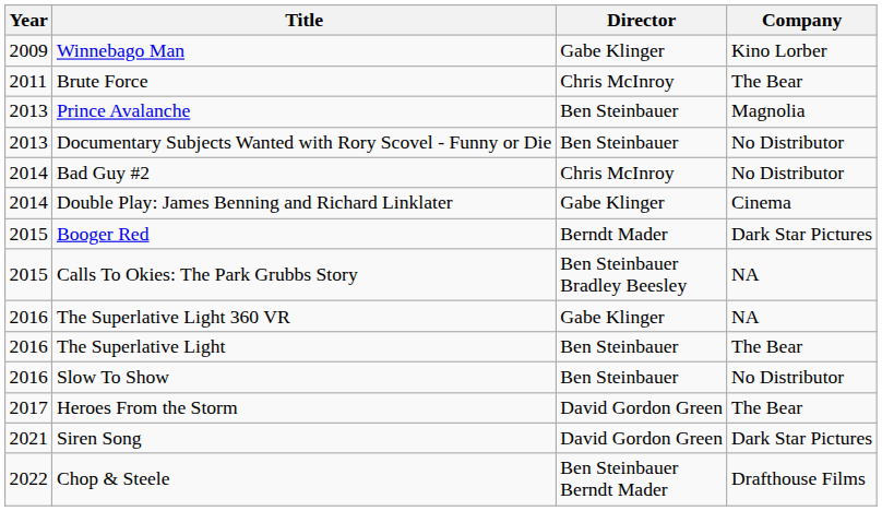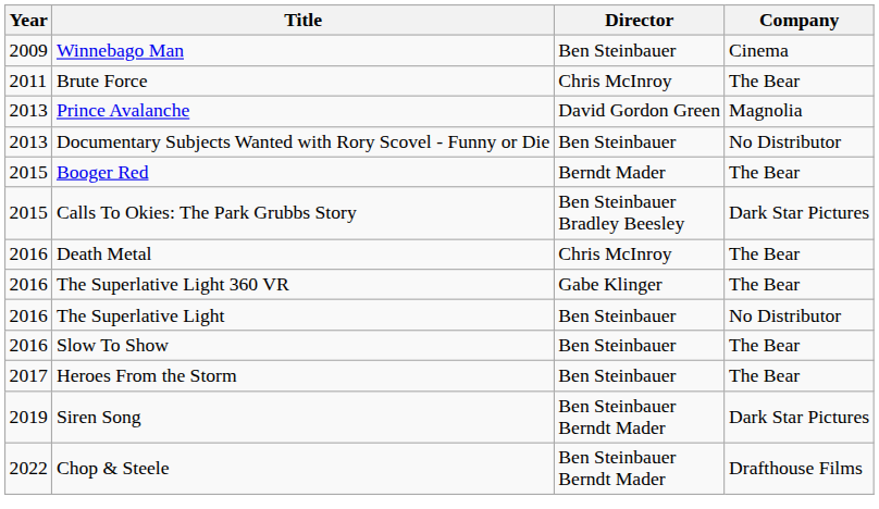Winnebago Man | Director: Gabe Klinger -> Ben Steinbauer
Winnebago Man | Company: Kino Lorber -> Cinema
Prince Avalanche | Director: Ben Steinbauer -> David Gordon Green
- row: 2014 | Bad Guy #2 | Chris McInroy | No Distributor
- row: 2014 | Double Play: James Benning and Richard Linklater | Gabe Klinger | Cinema
Booger Red | Company: Dark Star Pictures -> The Bear
Calls To Okies: The Park Grubbs Story | Company: NA -> Dark Star Pictures
+ row: 2016 | Death Metal | Chris McInroy | The Bear
The Superlative Light 360 VR | Company: NA -> The Bear
The Superlative Light | Company: The Bear -> No Distributor
Slow To Show | Company: No Distributor -> The Bear
Heroes From the Storm | Director: David Gordon Green -> Ben Steinbauer
Siren Song | Year: 2021 -> 2019
Siren Song | Director: David Gordon Green -> Ben Steinbauer Berndt Mader
